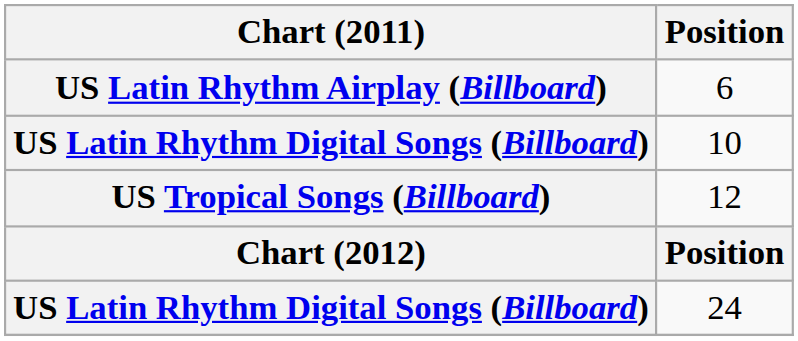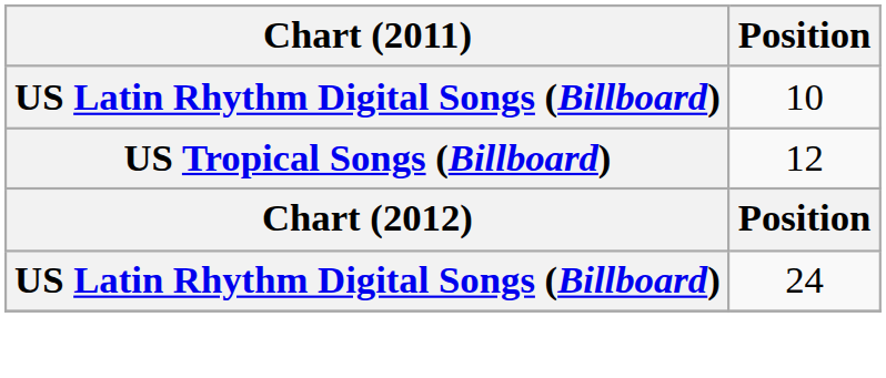- row: US Latin Rhythm Airplay (Billboard) | 6
